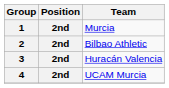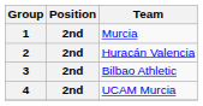2 | Team: Bilbao Athletic -> Huracán Valencia
3 | Team: Huracán Valencia -> Bilbao Athletic
